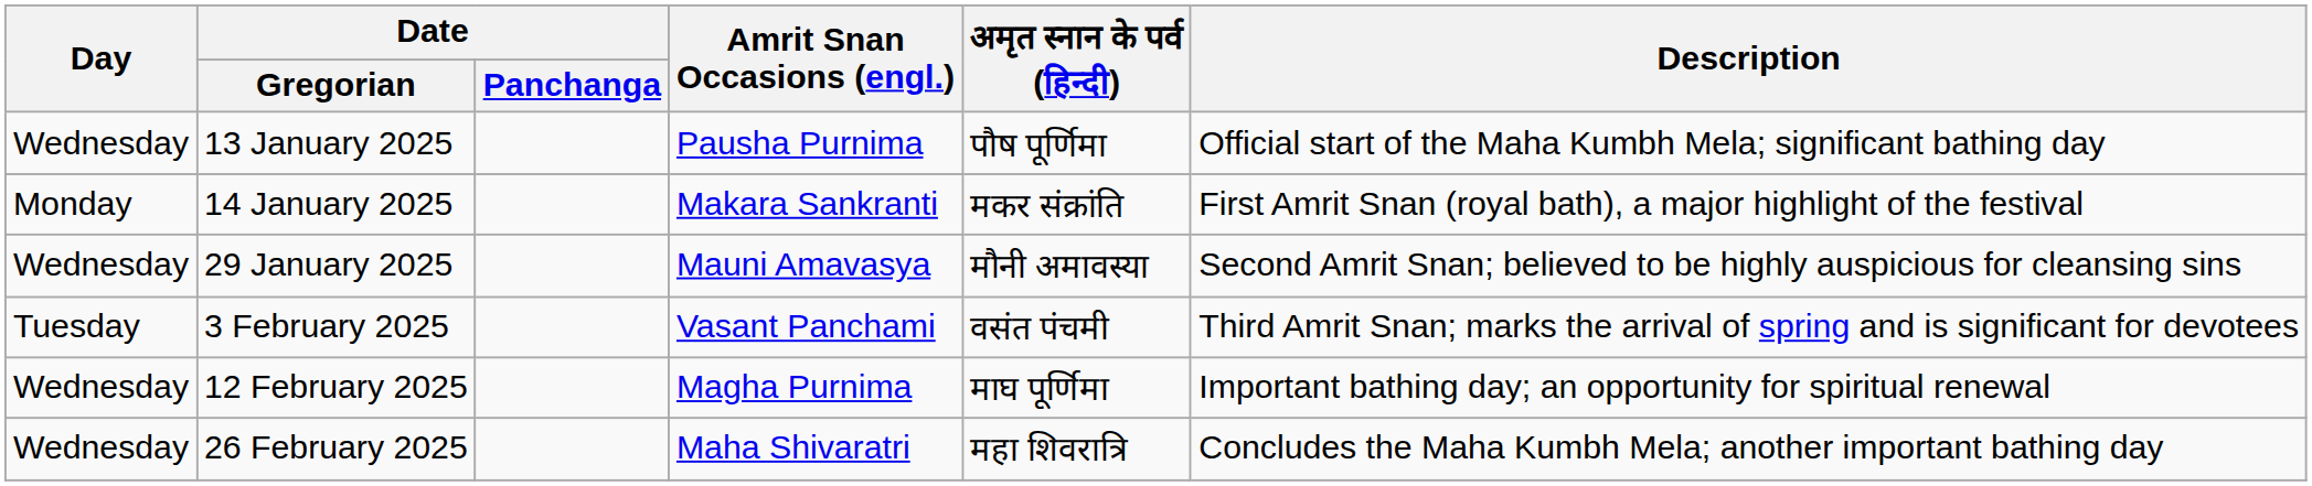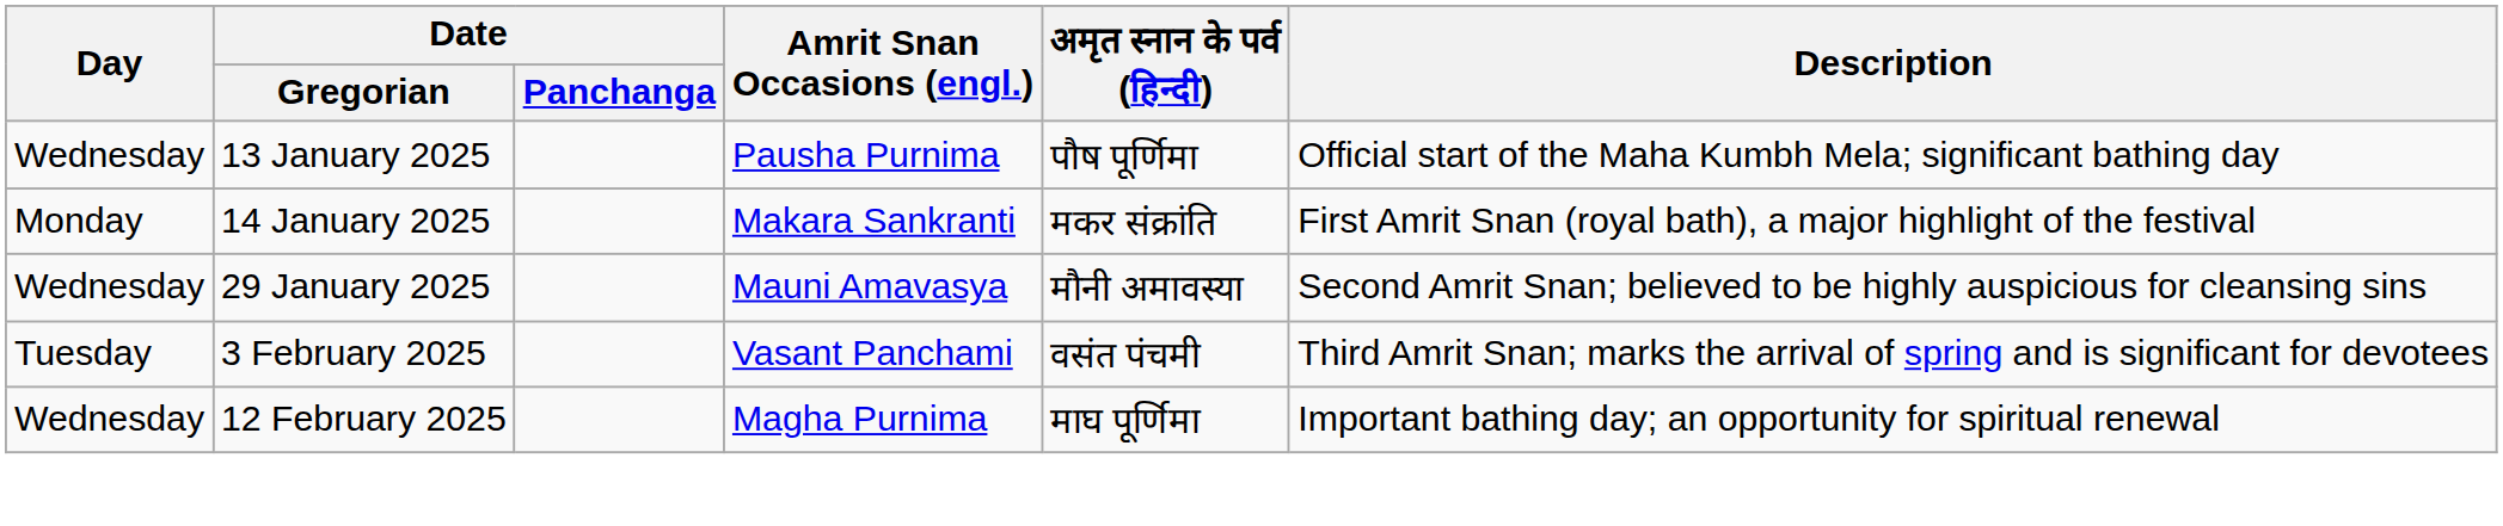- row: Wednesday | 26 February 2025 | Maha Shivaratri | महा शिवरात्रि | Concludes the Maha Kumbh Mela; another important bathing day
